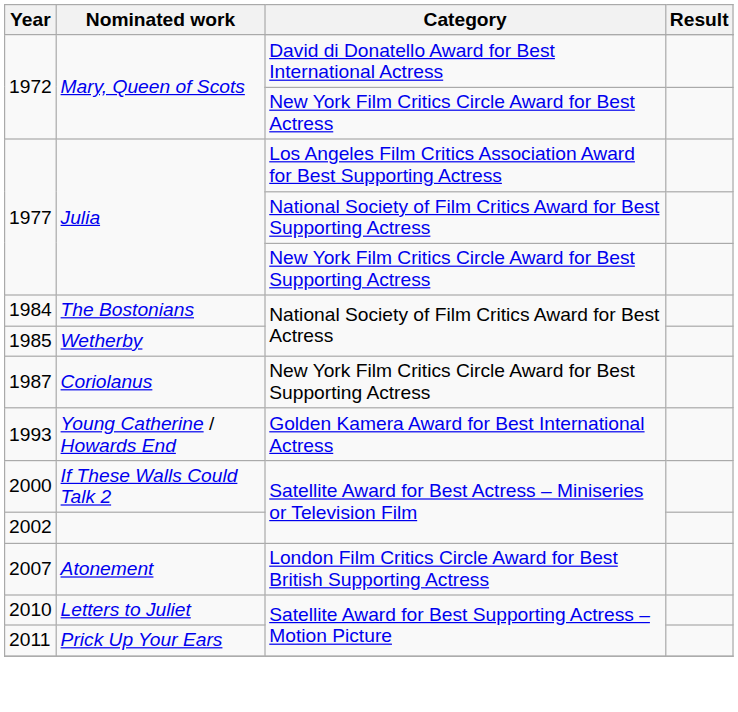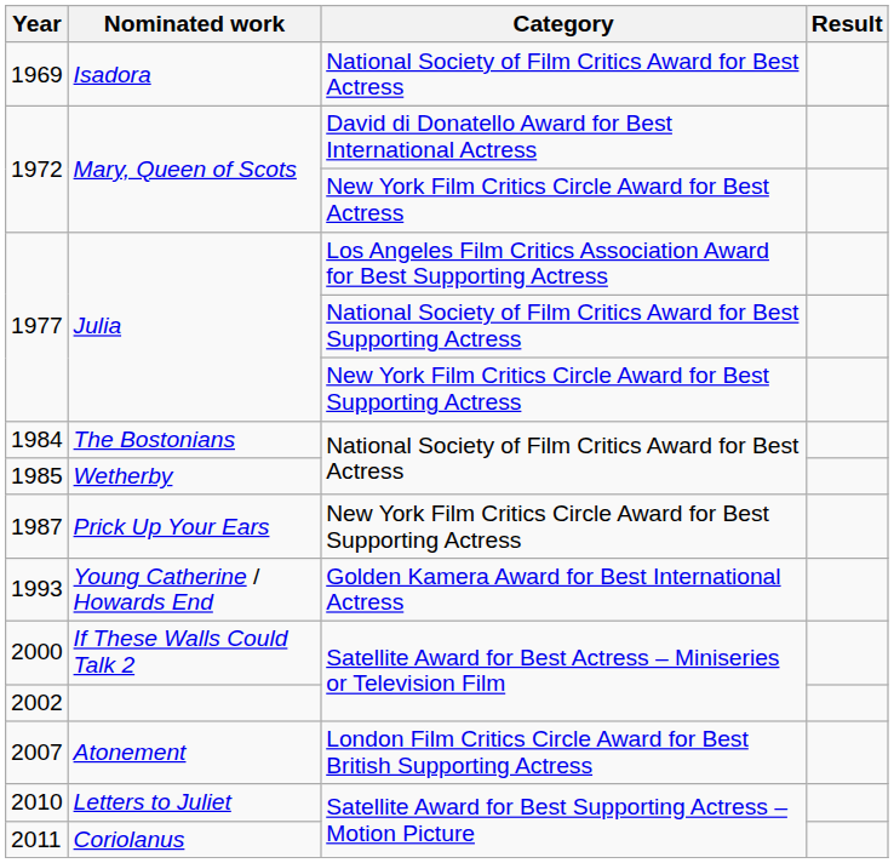+ row: 1969 | Isadora | National Society of Film Critics Award for Best Actress
1987 | Nominated work: Coriolanus -> Prick Up Your Ears
2011 | Nominated work: Prick Up Your Ears -> Coriolanus
